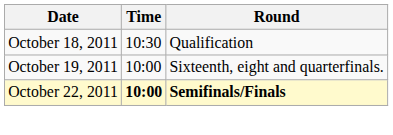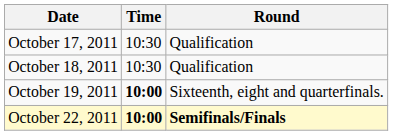+ row: October 17, 2011 | 10:30 | Qualification
October 19, 2011 | Time: normal -> bold
